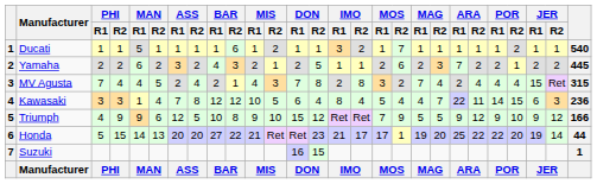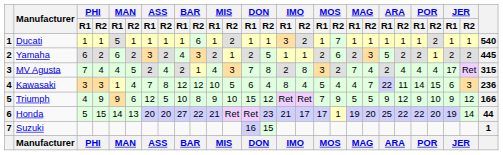Yamaha | PHI / R1: 2 -> 6
Yamaha | ARA / R1: 7 -> 5
MV Agusta | JER / R1: 15 -> 17
